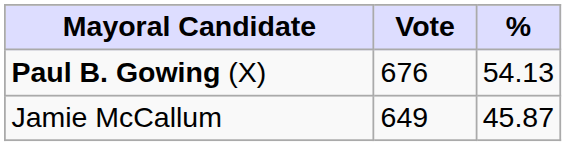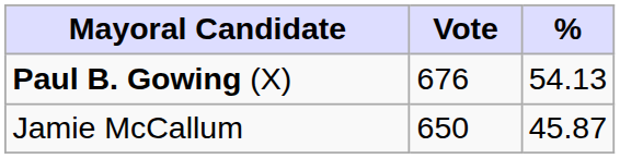Jamie McCallum | Vote: 649 -> 650
